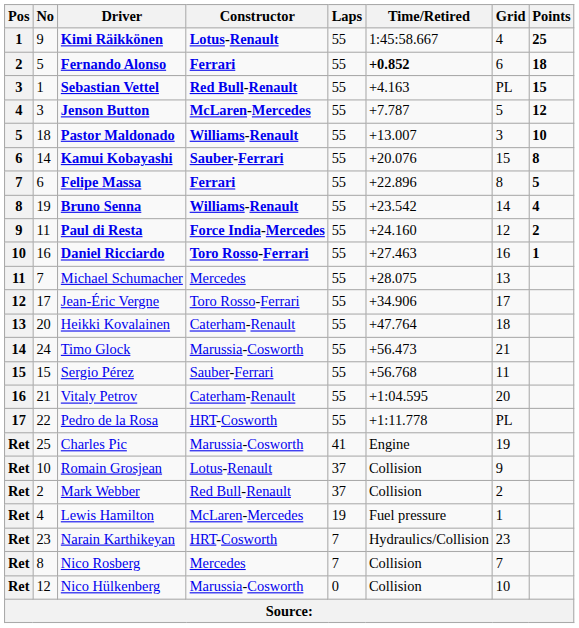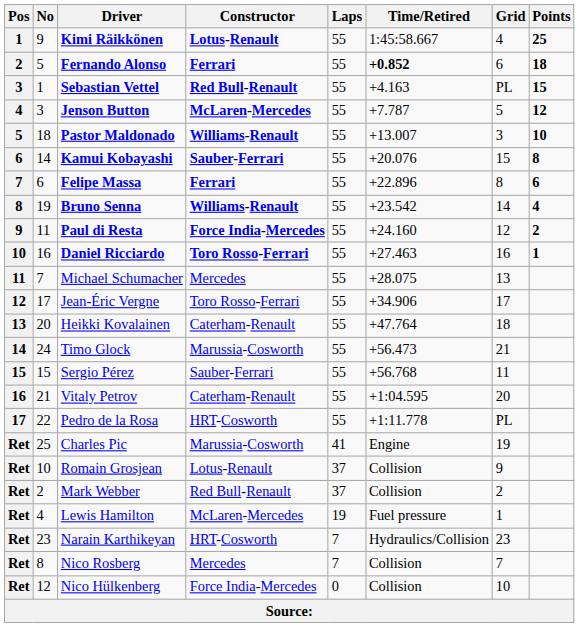Felipe Massa | Points: 5 -> 6
Nico Hülkenberg | Constructor: Marussia-Cosworth -> Force India-Mercedes
